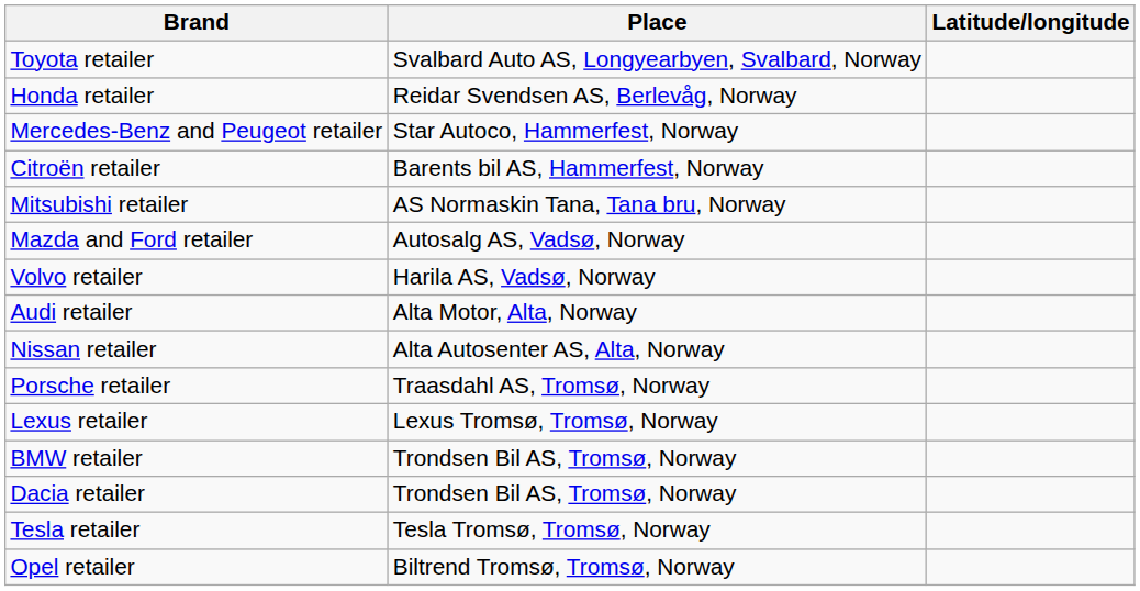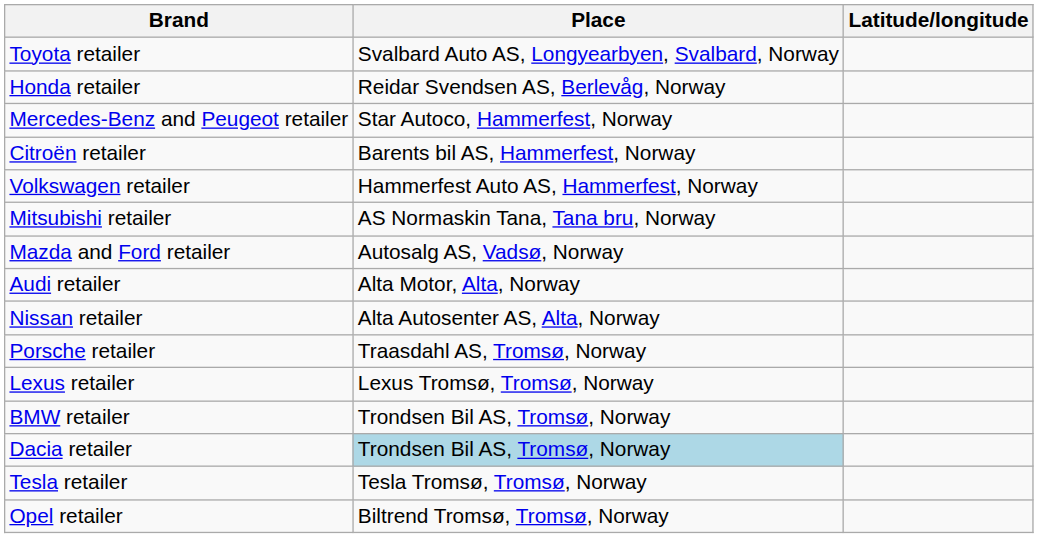+ row: Volkswagen retailer | Hammerfest Auto AS, Hammerfest, Norway
- row: Volvo retailer | Harila AS, Vadsø, Norway
Dacia retailer | Place: no background -> lightblue background
